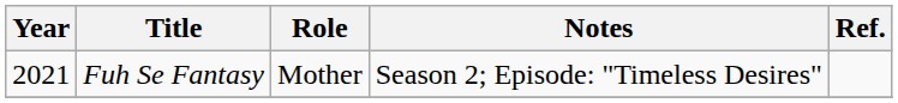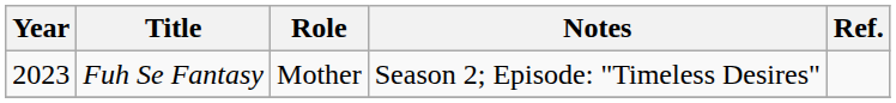Fuh Se Fantasy | Year: 2021 -> 2023
